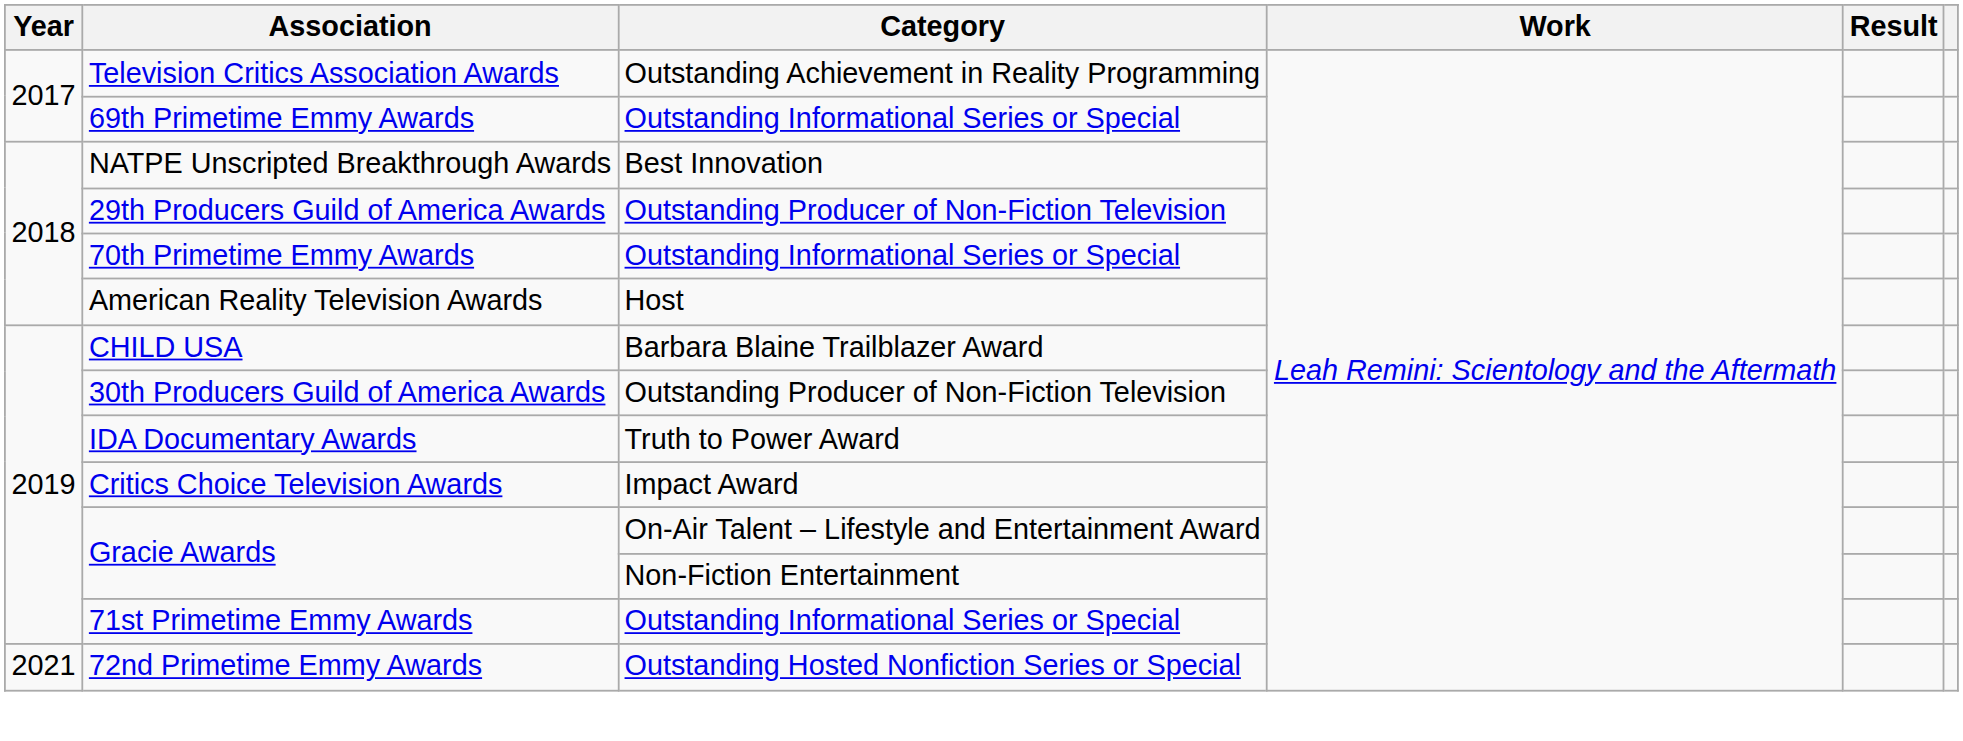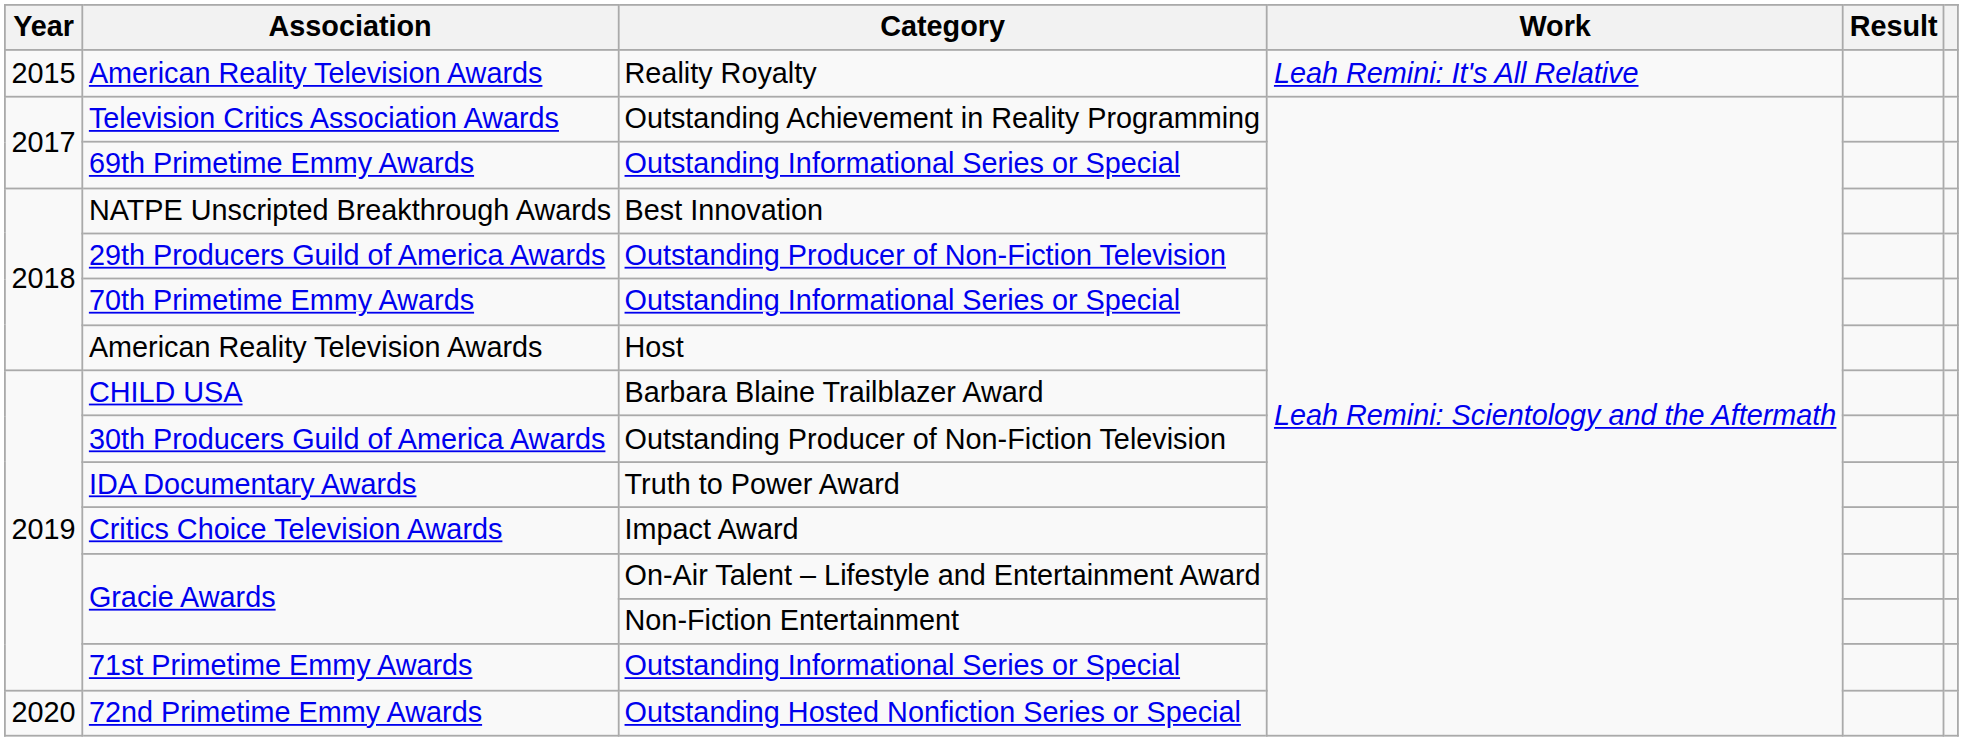+ row: 2015 | American Reality Television Awards | Reality Royalty | Leah Remini: It's All Relative
72nd Primetime Emmy Awards | Year: 2021 -> 2020
